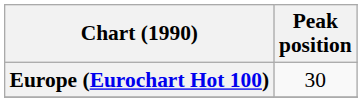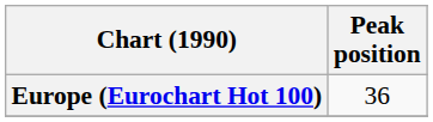Europe (Eurochart Hot 100) | Peak position: 30 -> 36
